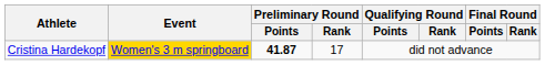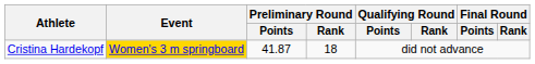Cristina Hardekopf | Preliminary Round / Points: bold -> normal
Cristina Hardekopf | Preliminary Round / Rank: 17 -> 18
